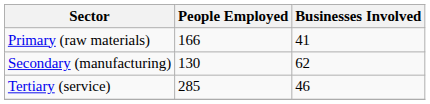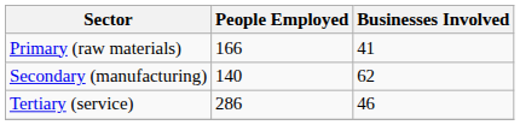Secondary (manufacturing) | People Employed: 130 -> 140
Tertiary (service) | People Employed: 285 -> 286
